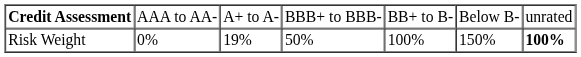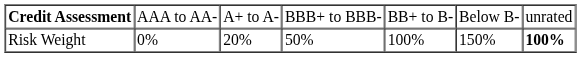Risk Weight | column 3: 19% -> 20%
